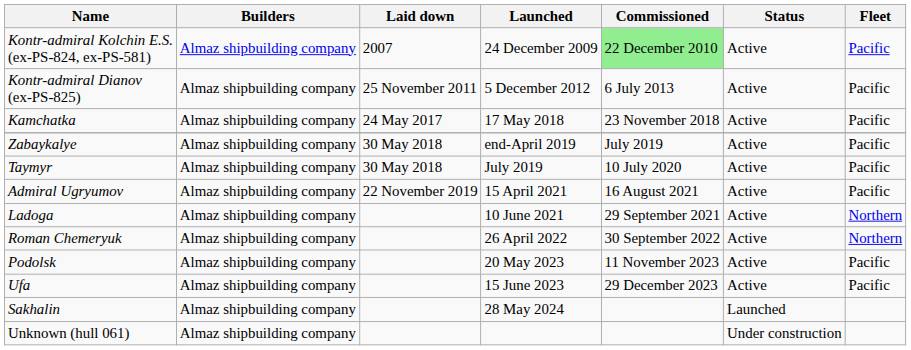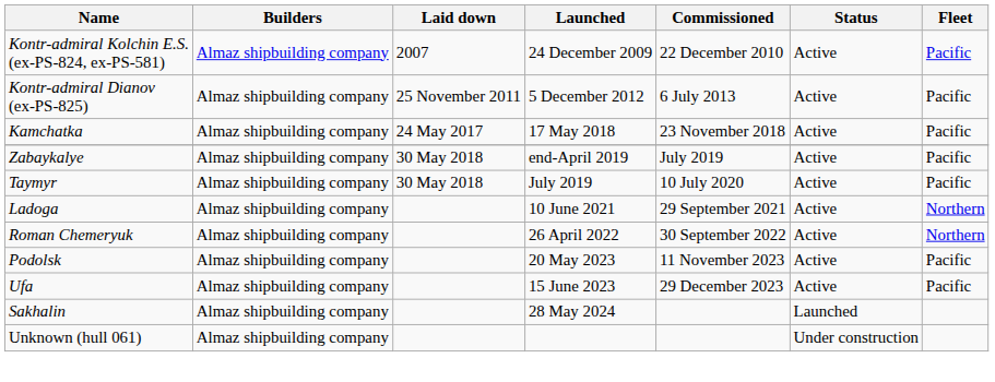Kontr-admiral Kolchin E.S. (ex-PS-824, ex-PS-581) | Commissioned: lightgreen background -> no background
- row: Admiral Ugryumov | Almaz shipbuilding company | 22 November 2019 | 15 April 2021 | 16 August 2021 | Active | Pacific
